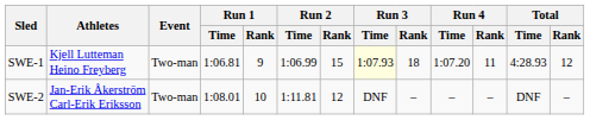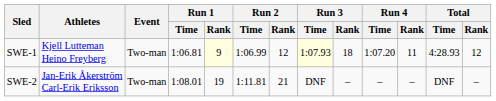SWE-1 | Run 1 / Rank: no background -> lightyellow background
SWE-1 | Run 2 / Rank: 15 -> 12
SWE-2 | Run 1 / Rank: 10 -> 19
SWE-2 | Run 2 / Rank: 12 -> 21
